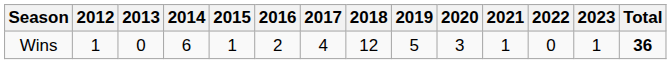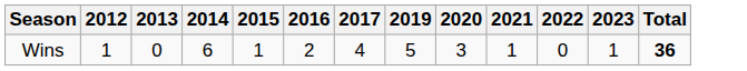- column: 2018 | 12
